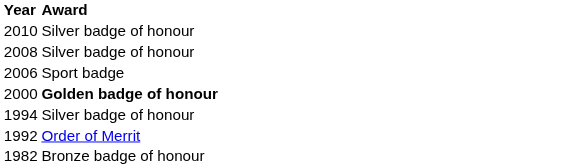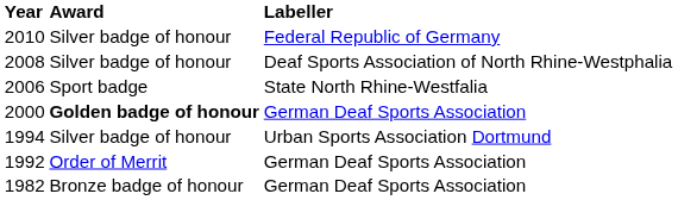+ column: Labeller | Federal Republic of Germany | Deaf Sports Association of North Rhine-Westphalia | State North Rhine-Westfalia | German Deaf Sports Association | Urban Sports Association Dortmund | German Deaf Sports Association | German Deaf Sports Association
